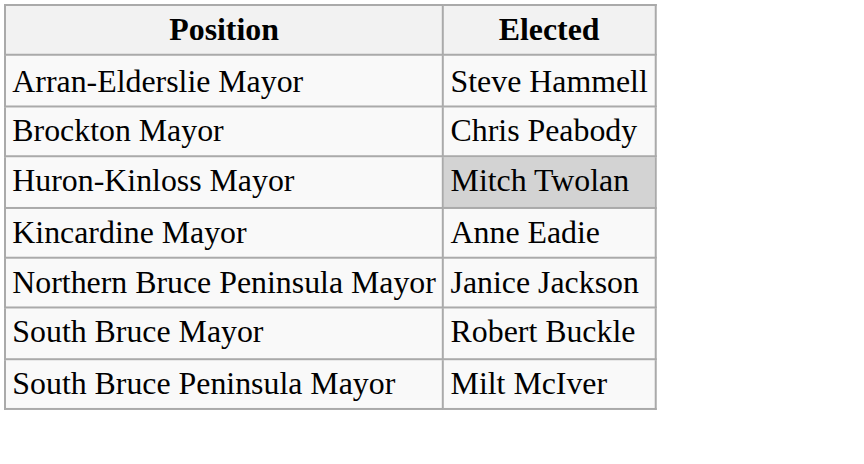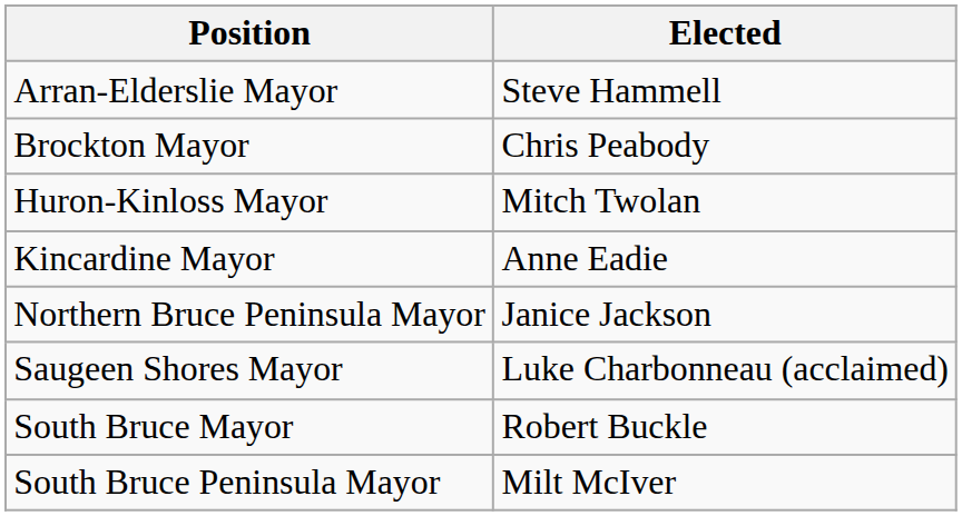Huron-Kinloss Mayor | Elected: lightgrey background -> no background
+ row: Saugeen Shores Mayor | Luke Charbonneau (acclaimed)
